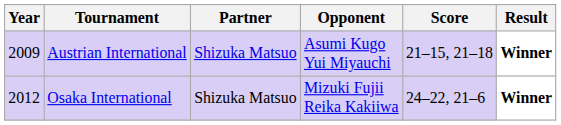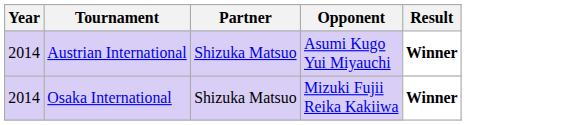- column: Score | 21–15, 21–18 | 24–22, 21–6
Austrian International | Year: 2009 -> 2014
Osaka International | Year: 2012 -> 2014
